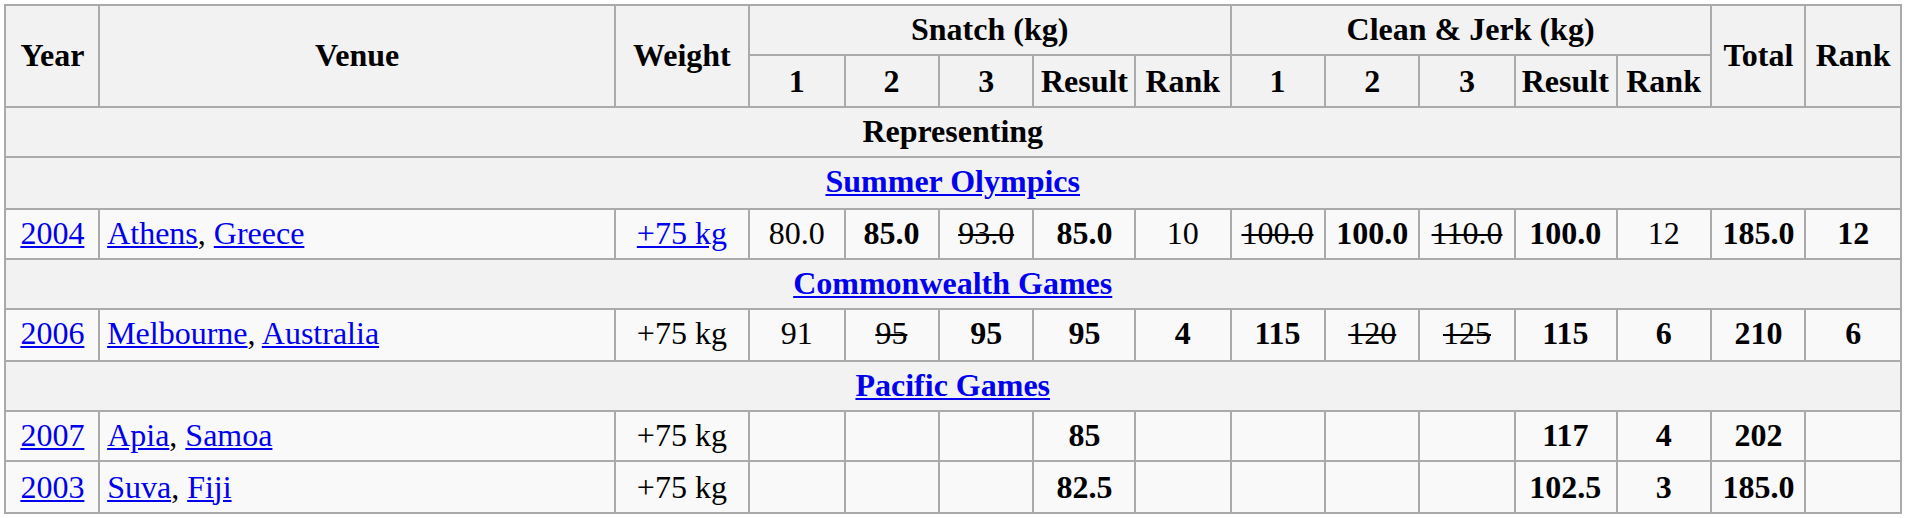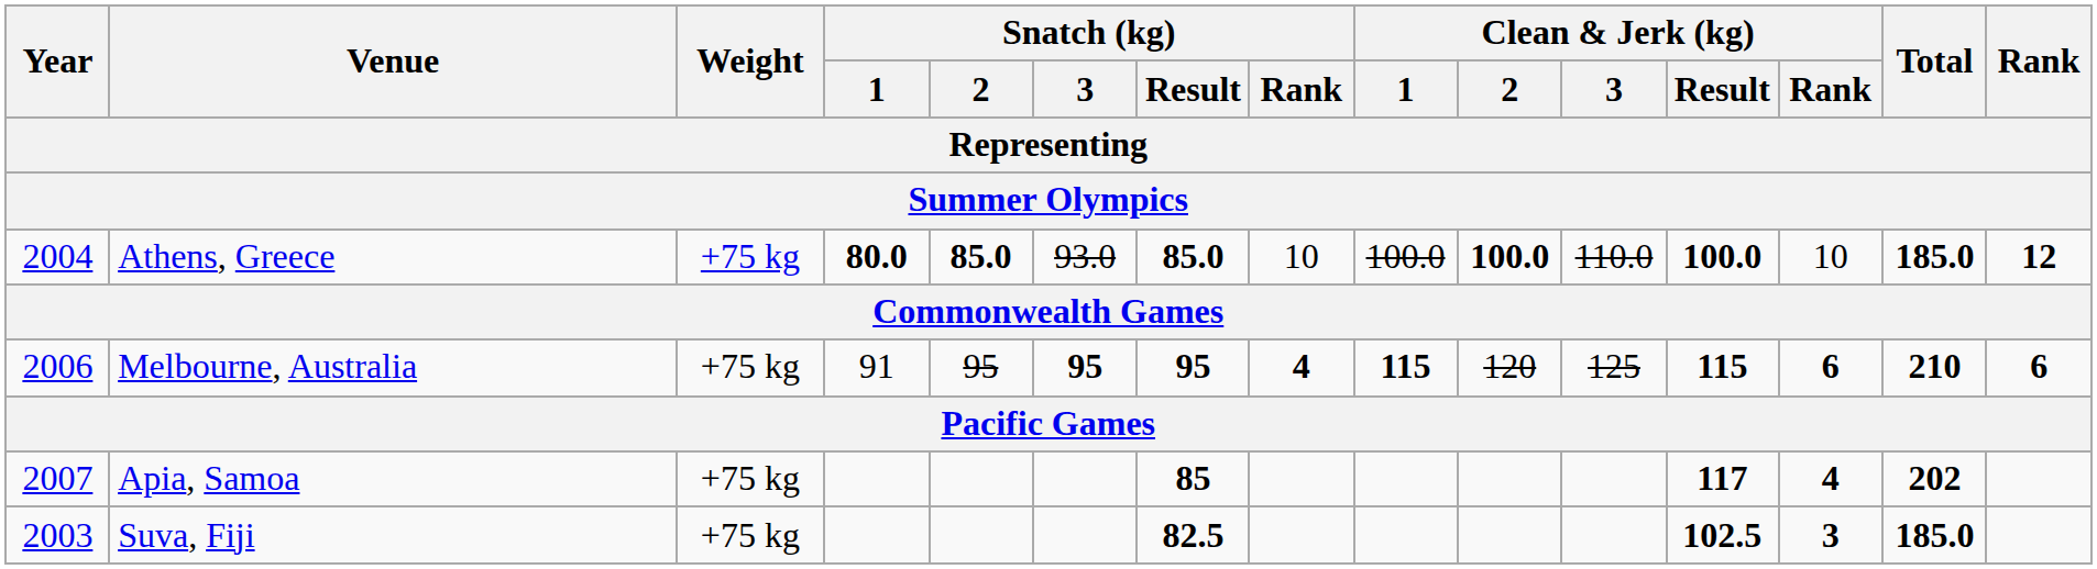Athens, Greece | Snatch (kg) / 1: normal -> bold
Athens, Greece | Clean & Jerk (kg) / Rank: 12 -> 10
